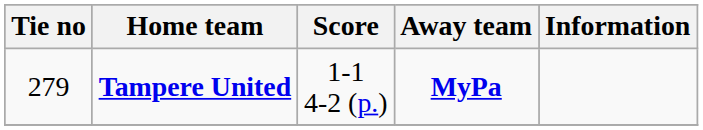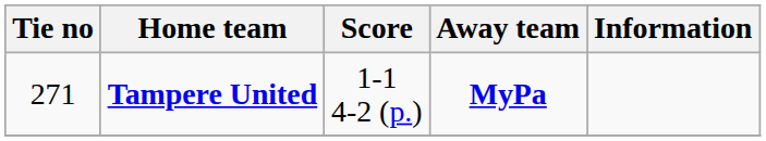Tampere United | Tie no: 279 -> 271
